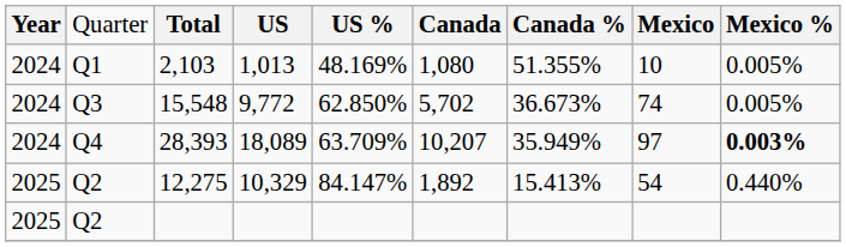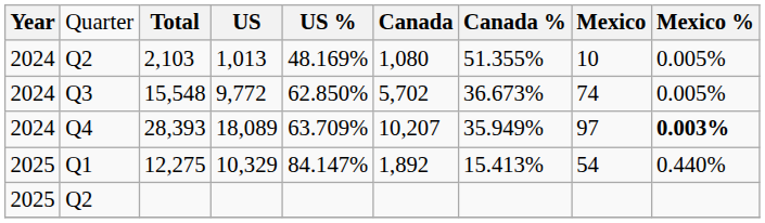2,103 | column 2: Q1 -> Q2
12,275 | column 2: Q2 -> Q1
